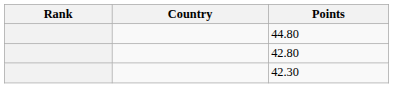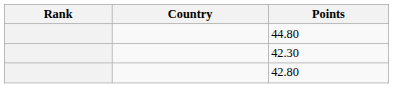rows swapped: 42.80 <-> 42.30
